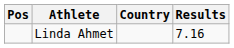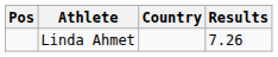Linda Ahmet | Results: 7.16 -> 7.26
